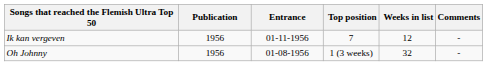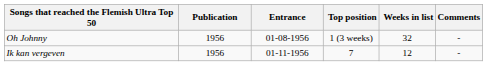rows swapped: Oh Johnny <-> Ik kan vergeven
